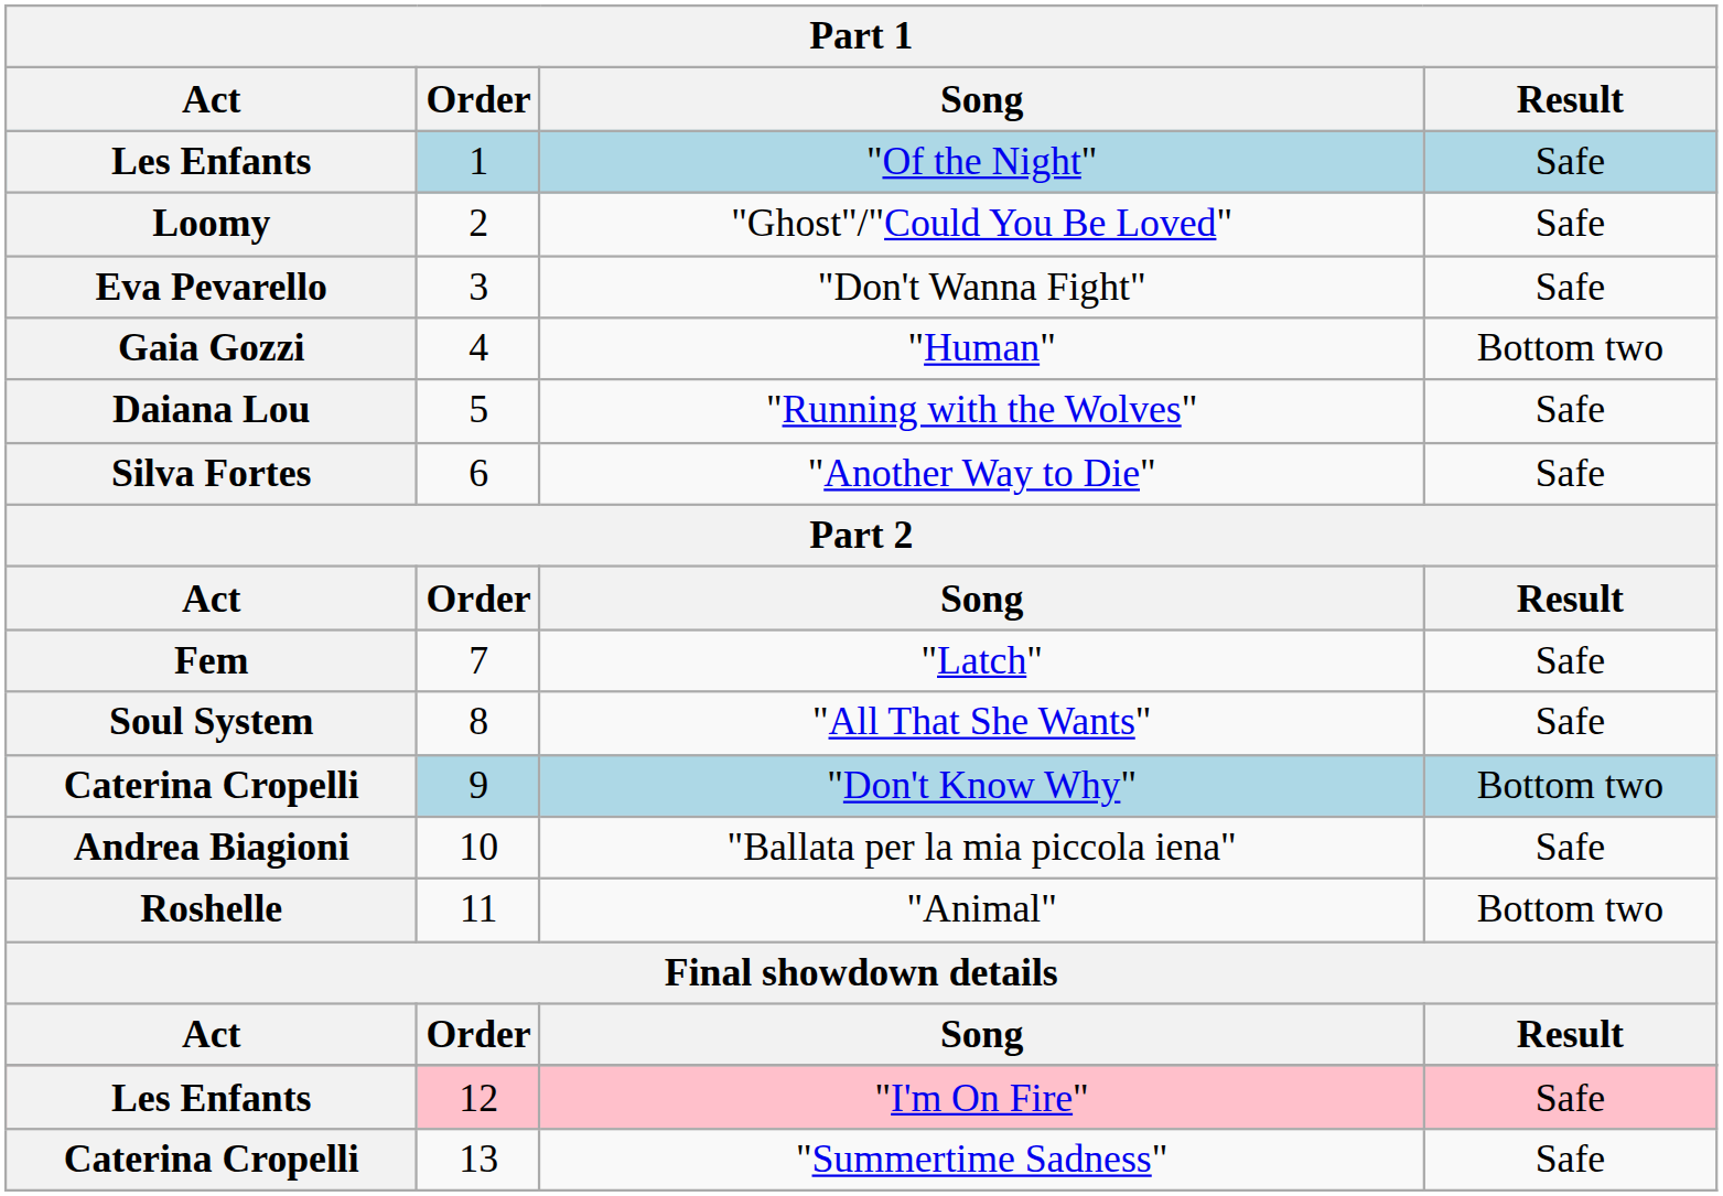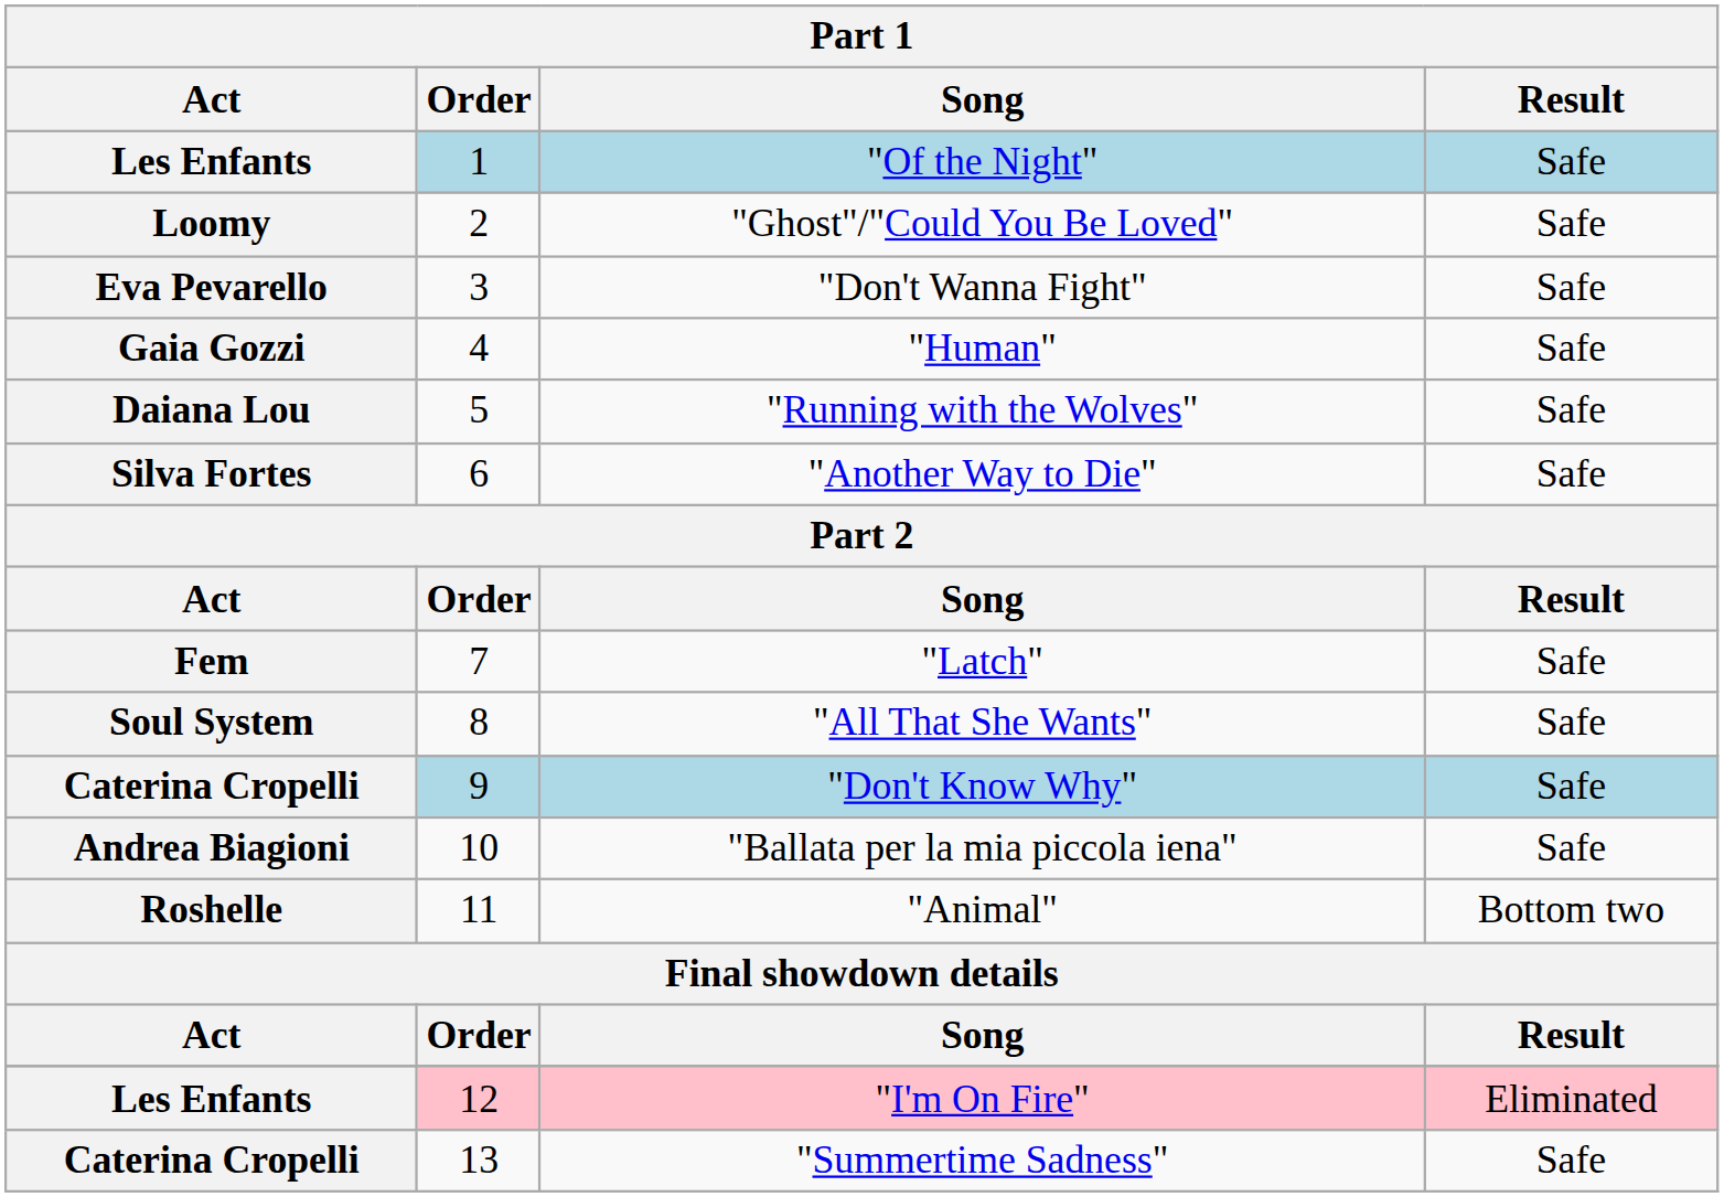"Human" | Result: Bottom two -> Safe
"Don't Know Why" | Result: Bottom two -> Safe
"I'm On Fire" | Result: Safe -> Eliminated
